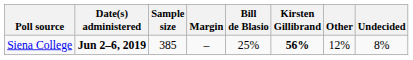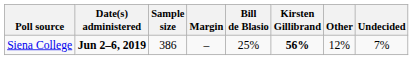Siena College | Sample size: 385 -> 386
Siena College | Undecided: 8% -> 7%
